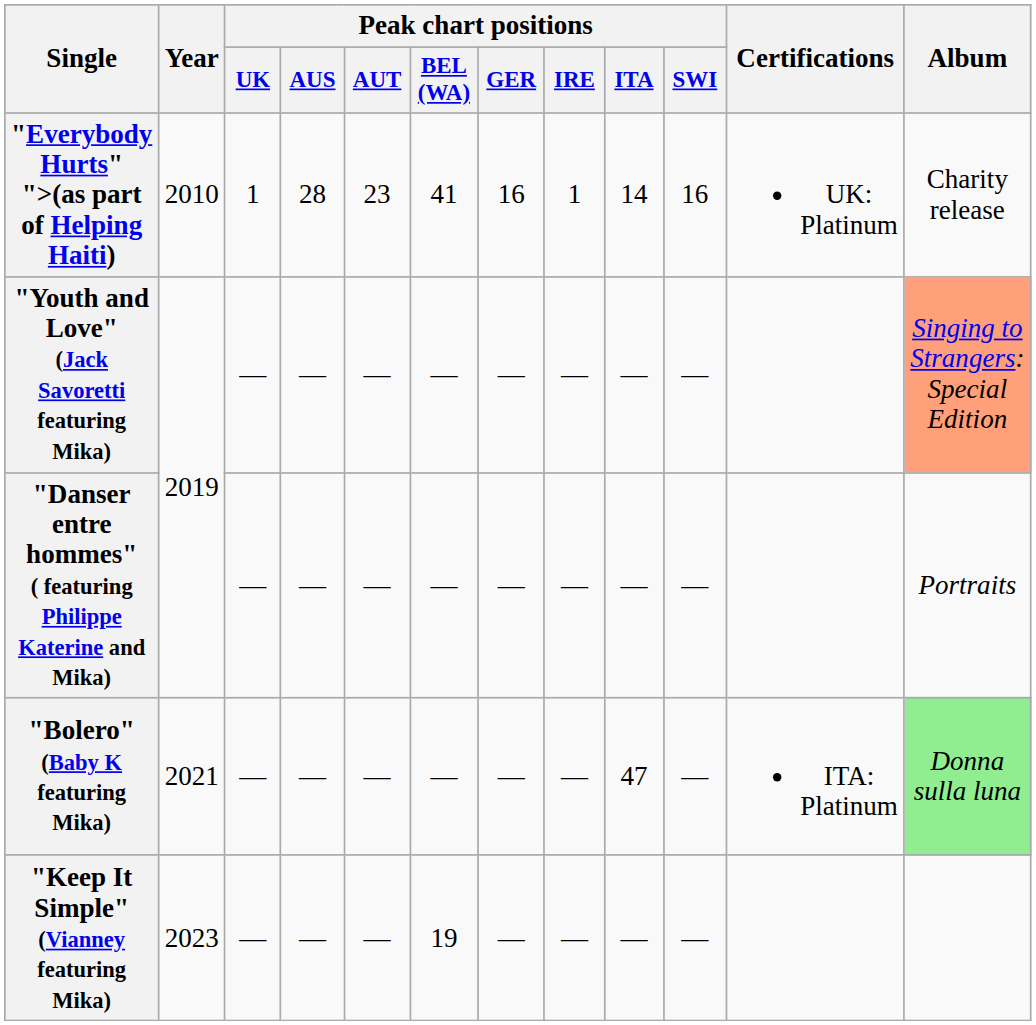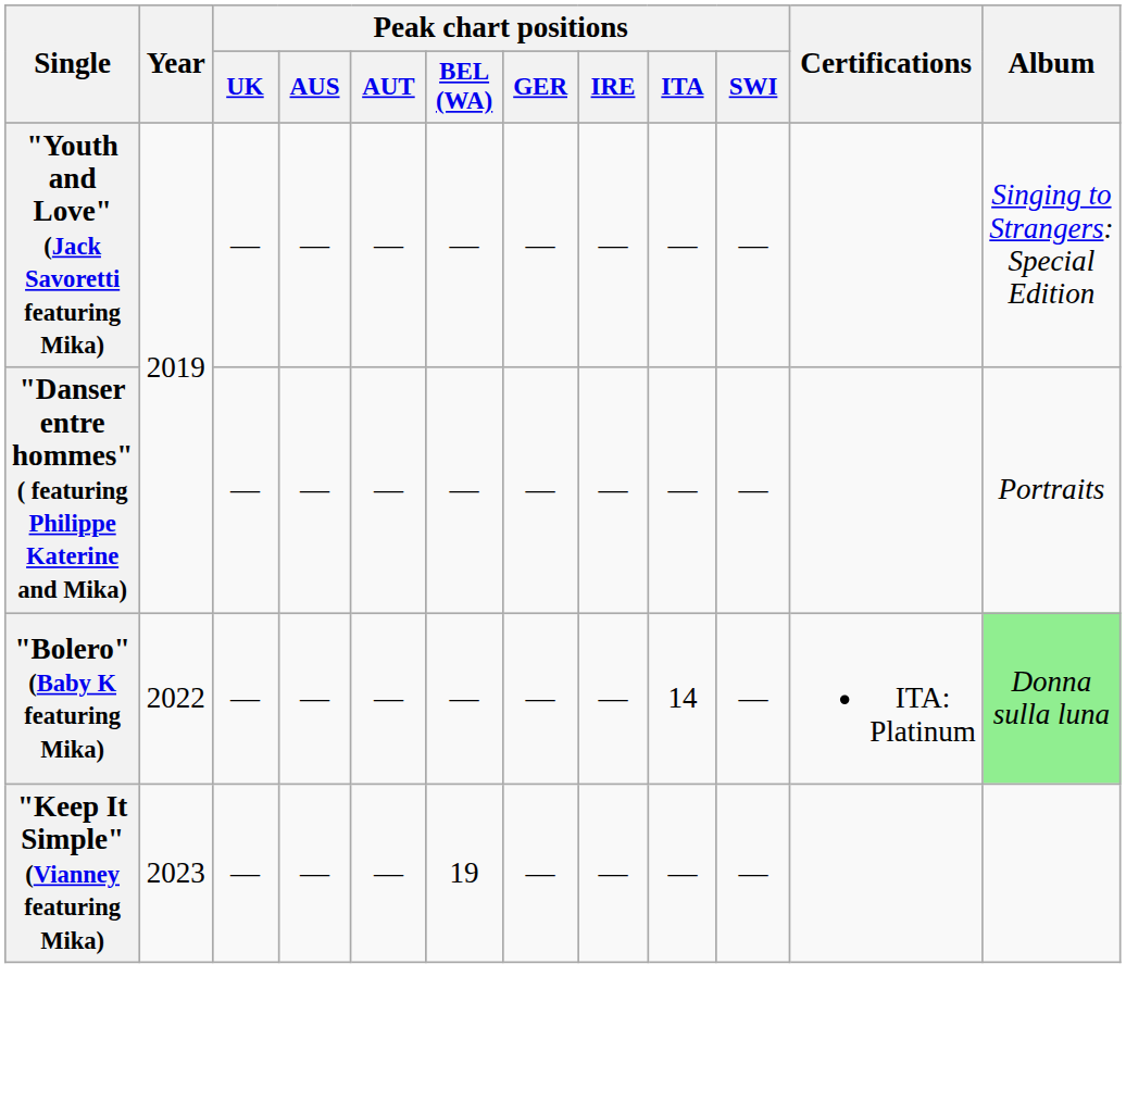- row: "Everybody Hurts" ">(as part of Helping Haiti) | 2010 | 1 | 28 | 23 | 41 | 16 | 1 | 14 | 16 | UK: Platinum | Charity release
"Youth and Love" (Jack Savoretti featuring Mika) | Album: lightsalmon background -> no background
"Bolero" (Baby K featuring Mika) | Year: 2021 -> 2022
"Bolero" (Baby K featuring Mika) | Peak chart positions / ITA: 47 -> 14
